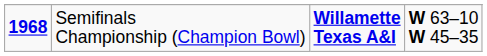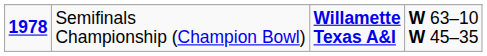Semifinals Championship (Champion Bowl) | column 1: 1968 -> 1978
